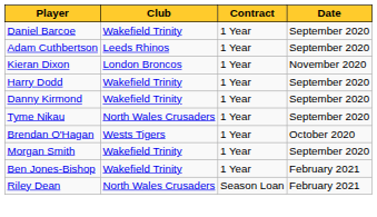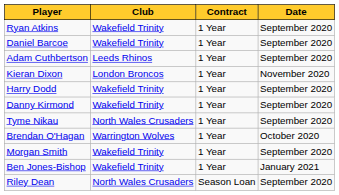+ row: Ryan Atkins | Wakefield Trinity | 1 Year | September 2020
Brendan O'Hagan | Club: Wests Tigers -> Warrington Wolves
Ben Jones-Bishop | Date: February 2021 -> January 2021
Riley Dean | Date: February 2021 -> September 2020
